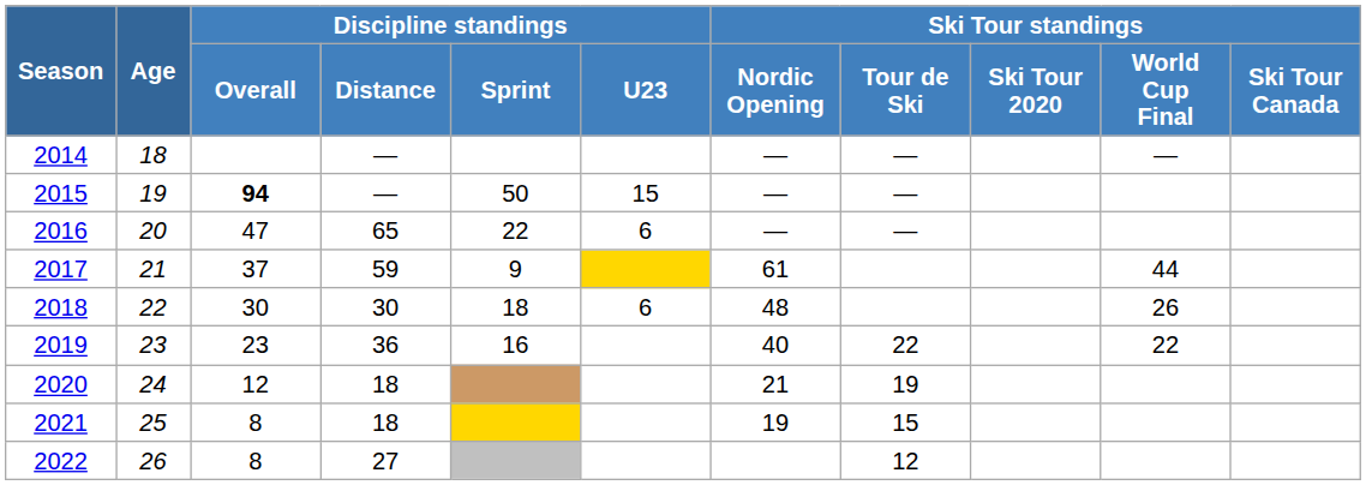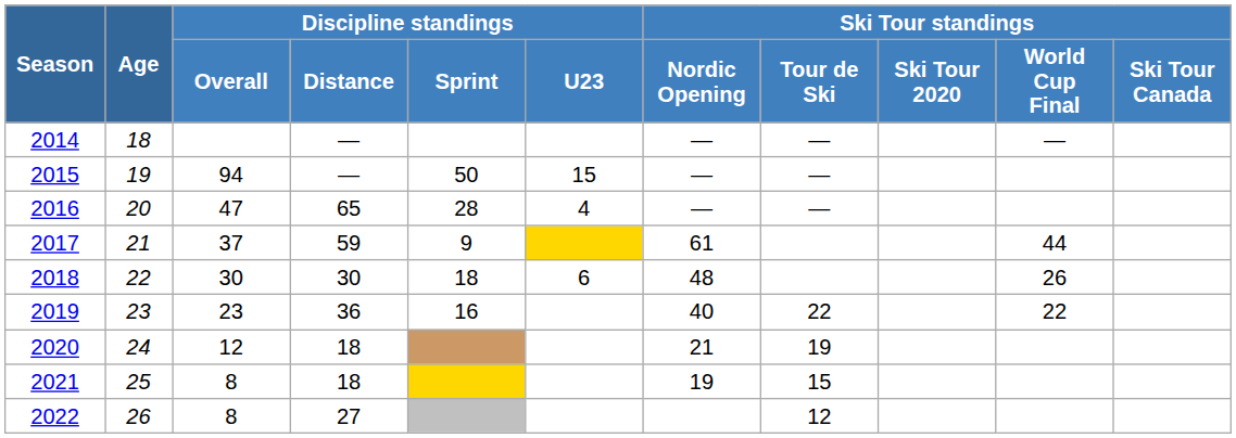2015 | Discipline standings / Overall: bold -> normal
2016 | Discipline standings / Sprint: 22 -> 28
2016 | Discipline standings / U23: 6 -> 4
